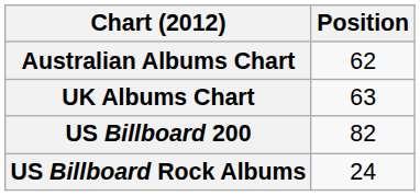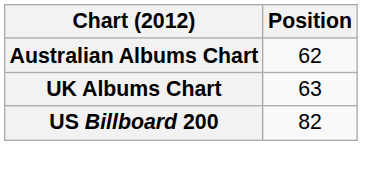- row: US Billboard Rock Albums | 24
